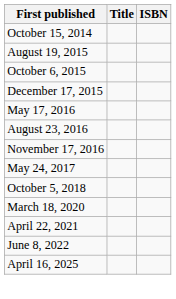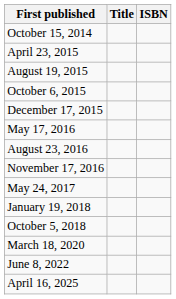+ row: April 23, 2015
+ row: January 19, 2018
- row: April 22, 2021
